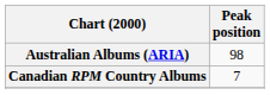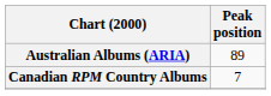Australian Albums (ARIA) | Peak position: 98 -> 89
